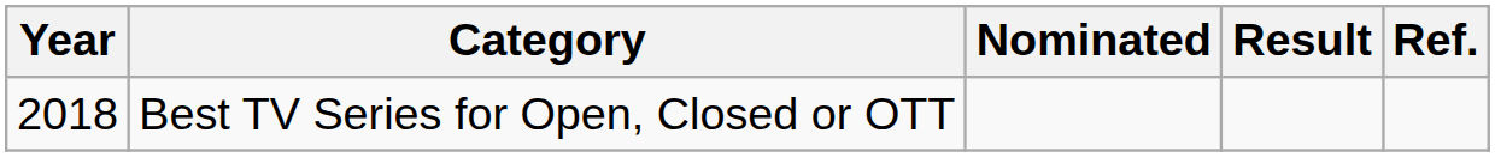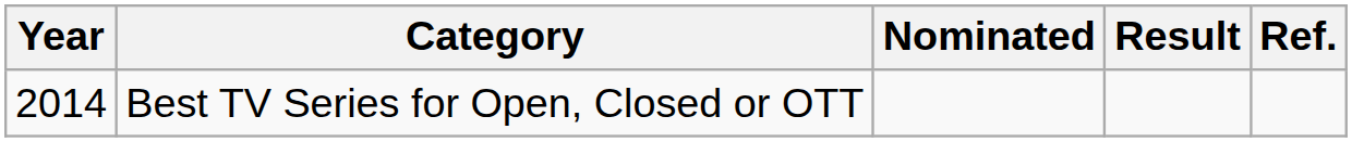Best TV Series for Open, Closed or OTT | Year: 2018 -> 2014
